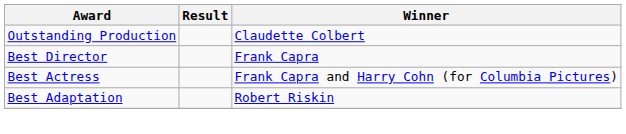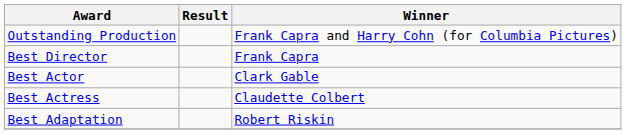Outstanding Production | Winner: Claudette Colbert -> Frank Capra and Harry Cohn (for Columbia Pictures)
+ row: Best Actor | Clark Gable
Best Actress | Winner: Frank Capra and Harry Cohn (for Columbia Pictures) -> Claudette Colbert
